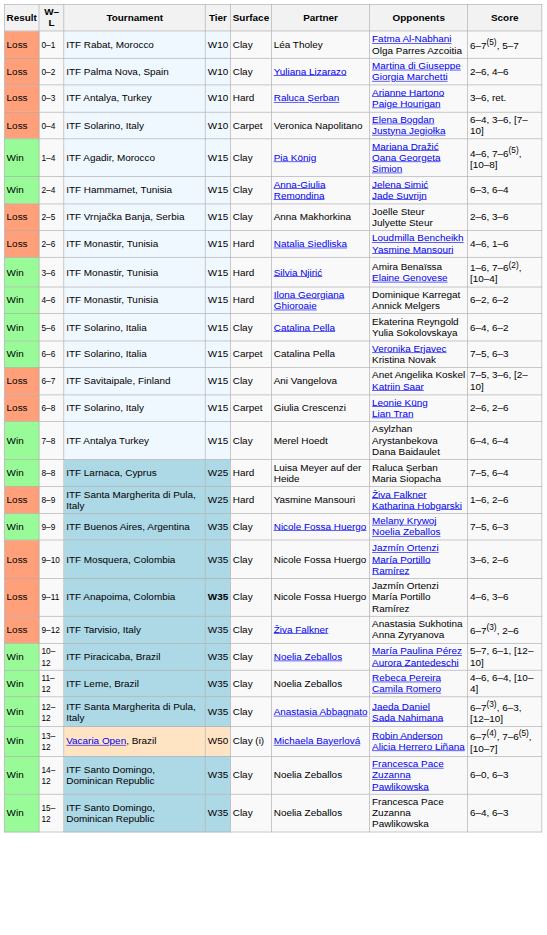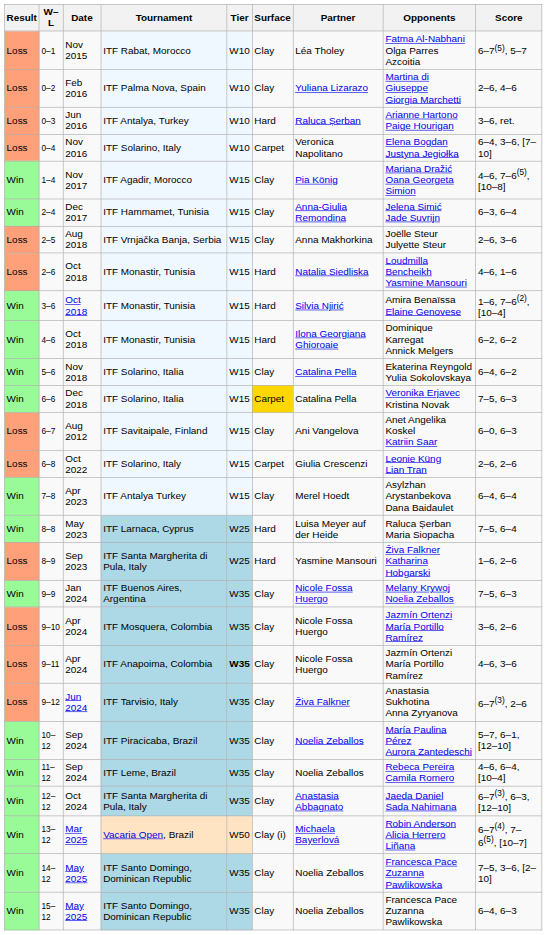+ column: Date | Nov 2015 | Feb 2016 | Jun 2016 | Nov 2016 | Nov 2017 | Dec 2017 | Aug 2018 | Oct 2018 | Oct 2018 | Oct 2018 | Nov 2018 | Dec 2018 | Aug 2012 | Oct 2022 | Apr 2023 | May 2023 | Sep 2023 | Jan 2024 | Apr 2024 | Apr 2024 | Jun 2024 | Sep 2024 | Sep 2024 | Oct 2024 | Mar 2025 | May 2025 | May 2025
6–6 | Surface: no background -> gold background
6–7 | Score: 7–5, 3–6, [2–10] -> 6–0, 6–3
14–12 | Score: 6–0, 6–3 -> 7–5, 3–6, [2–10]
